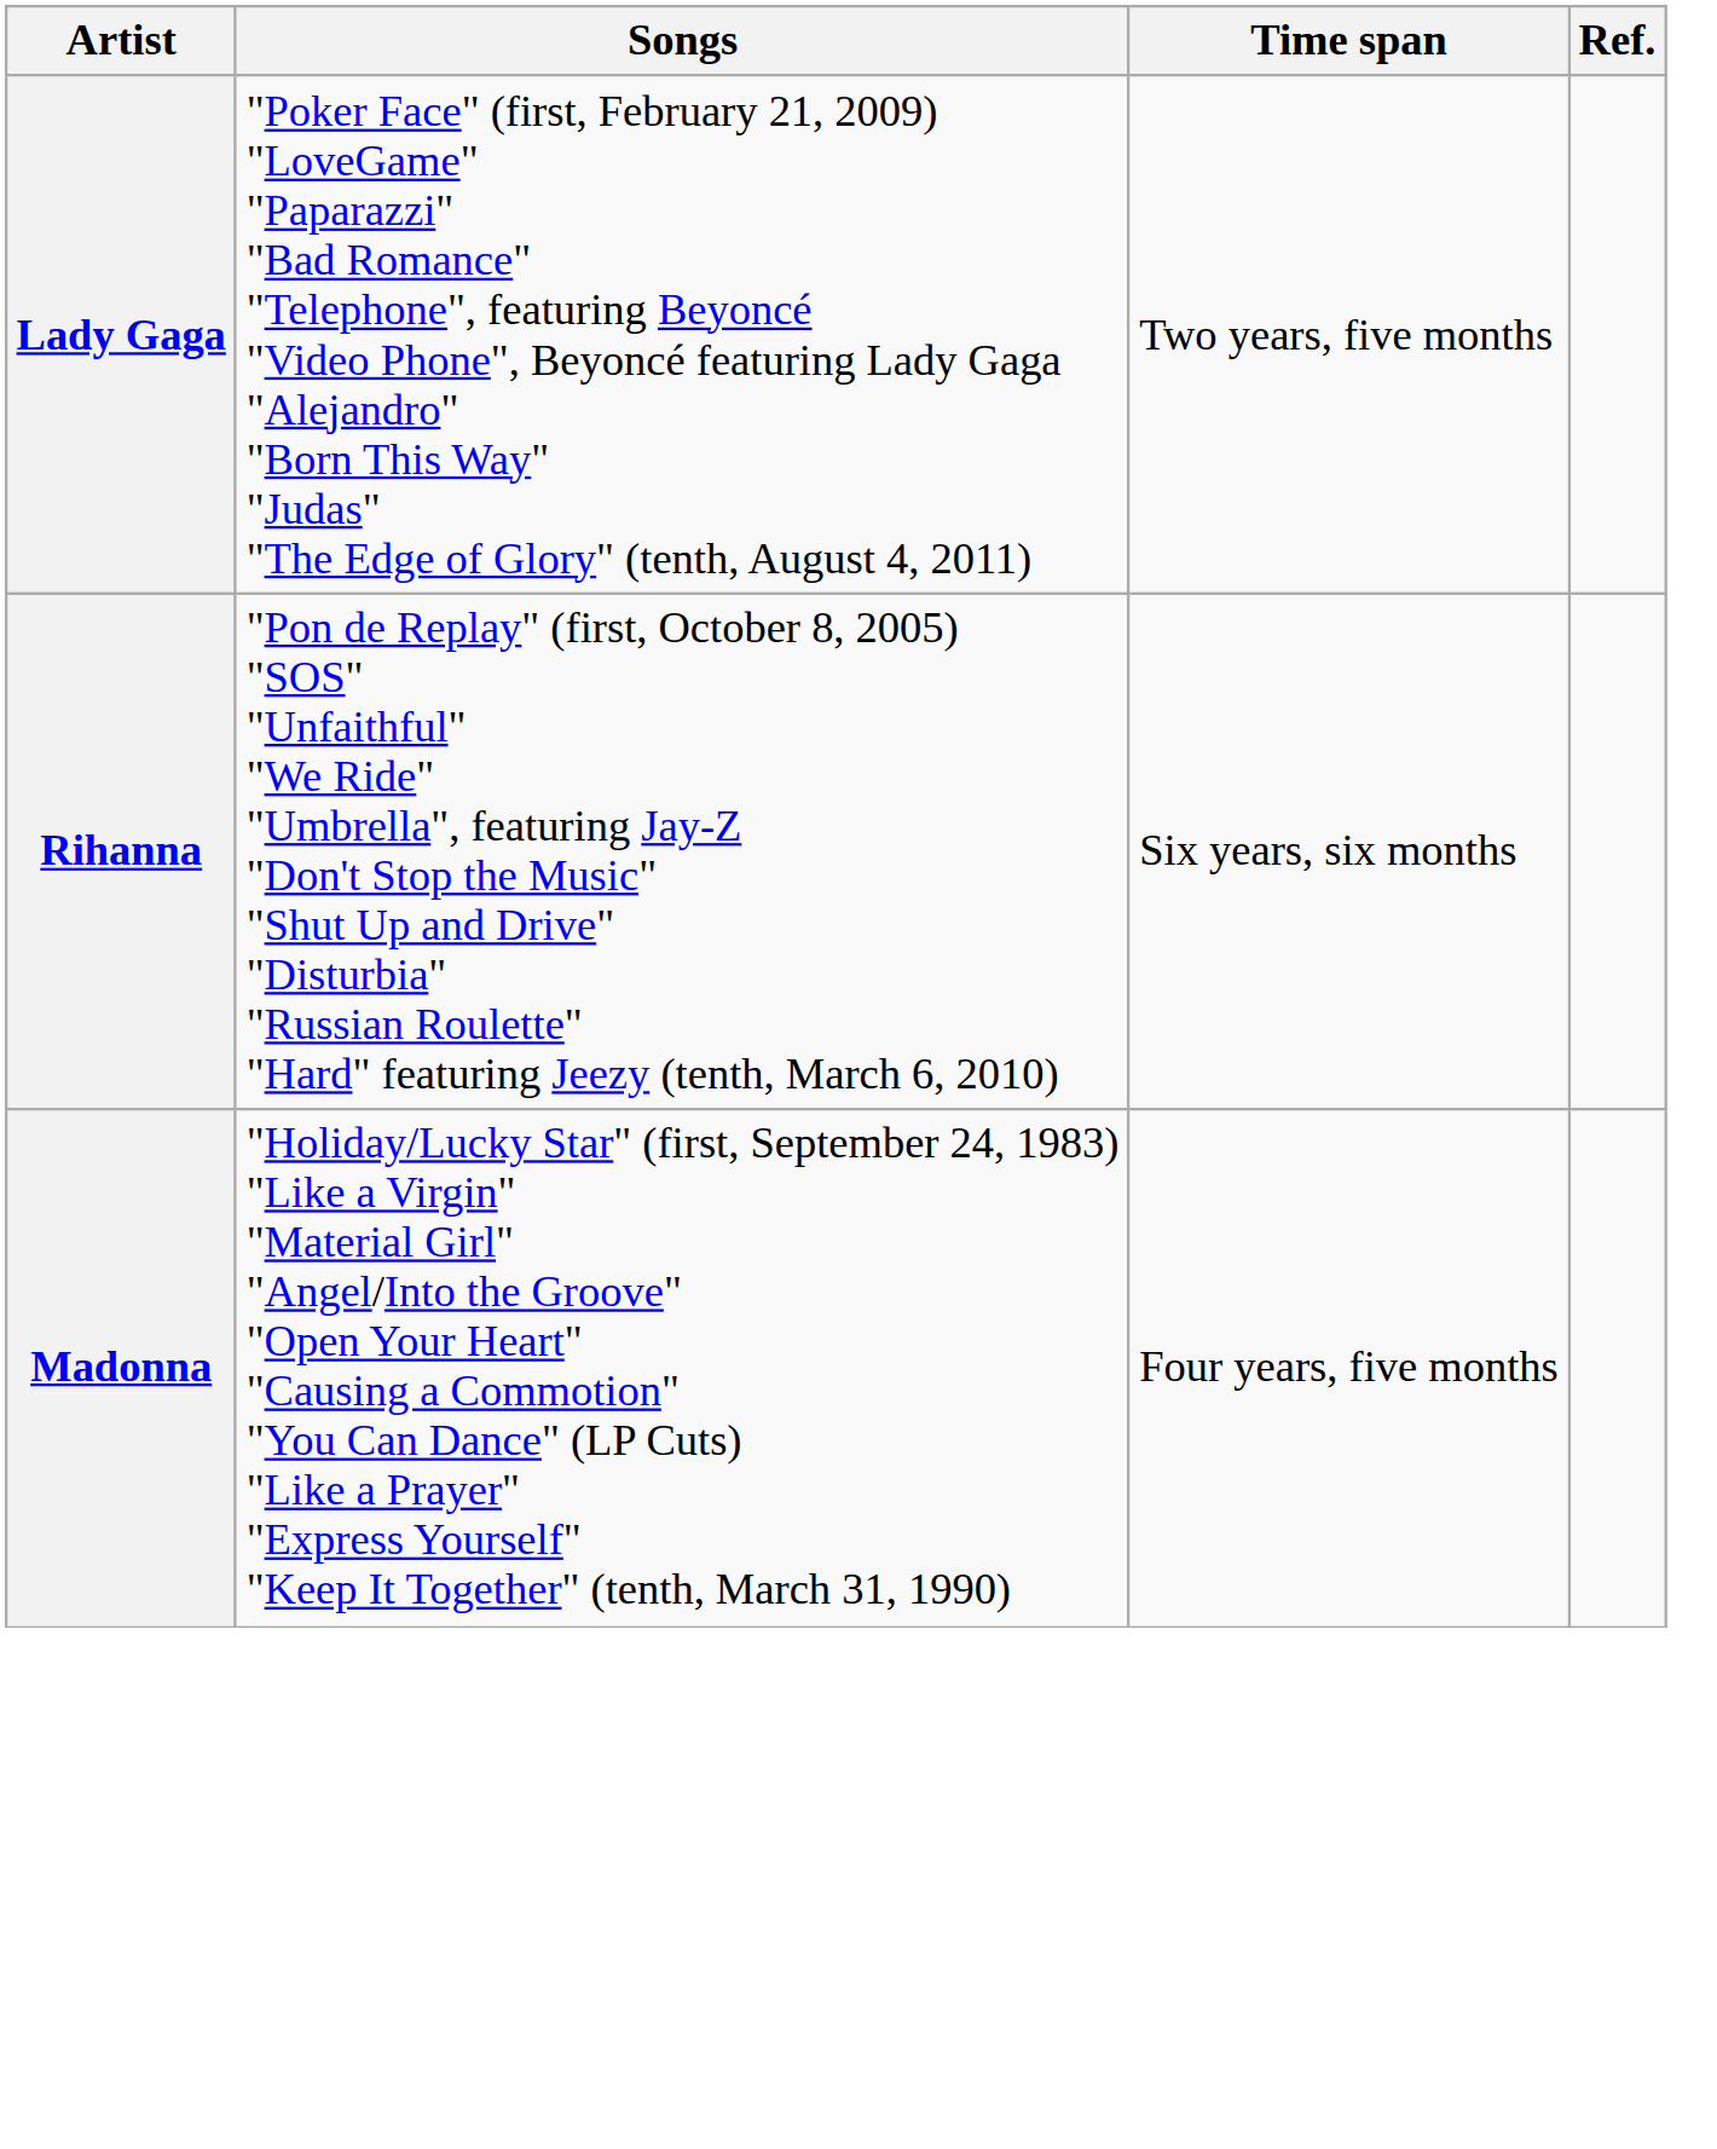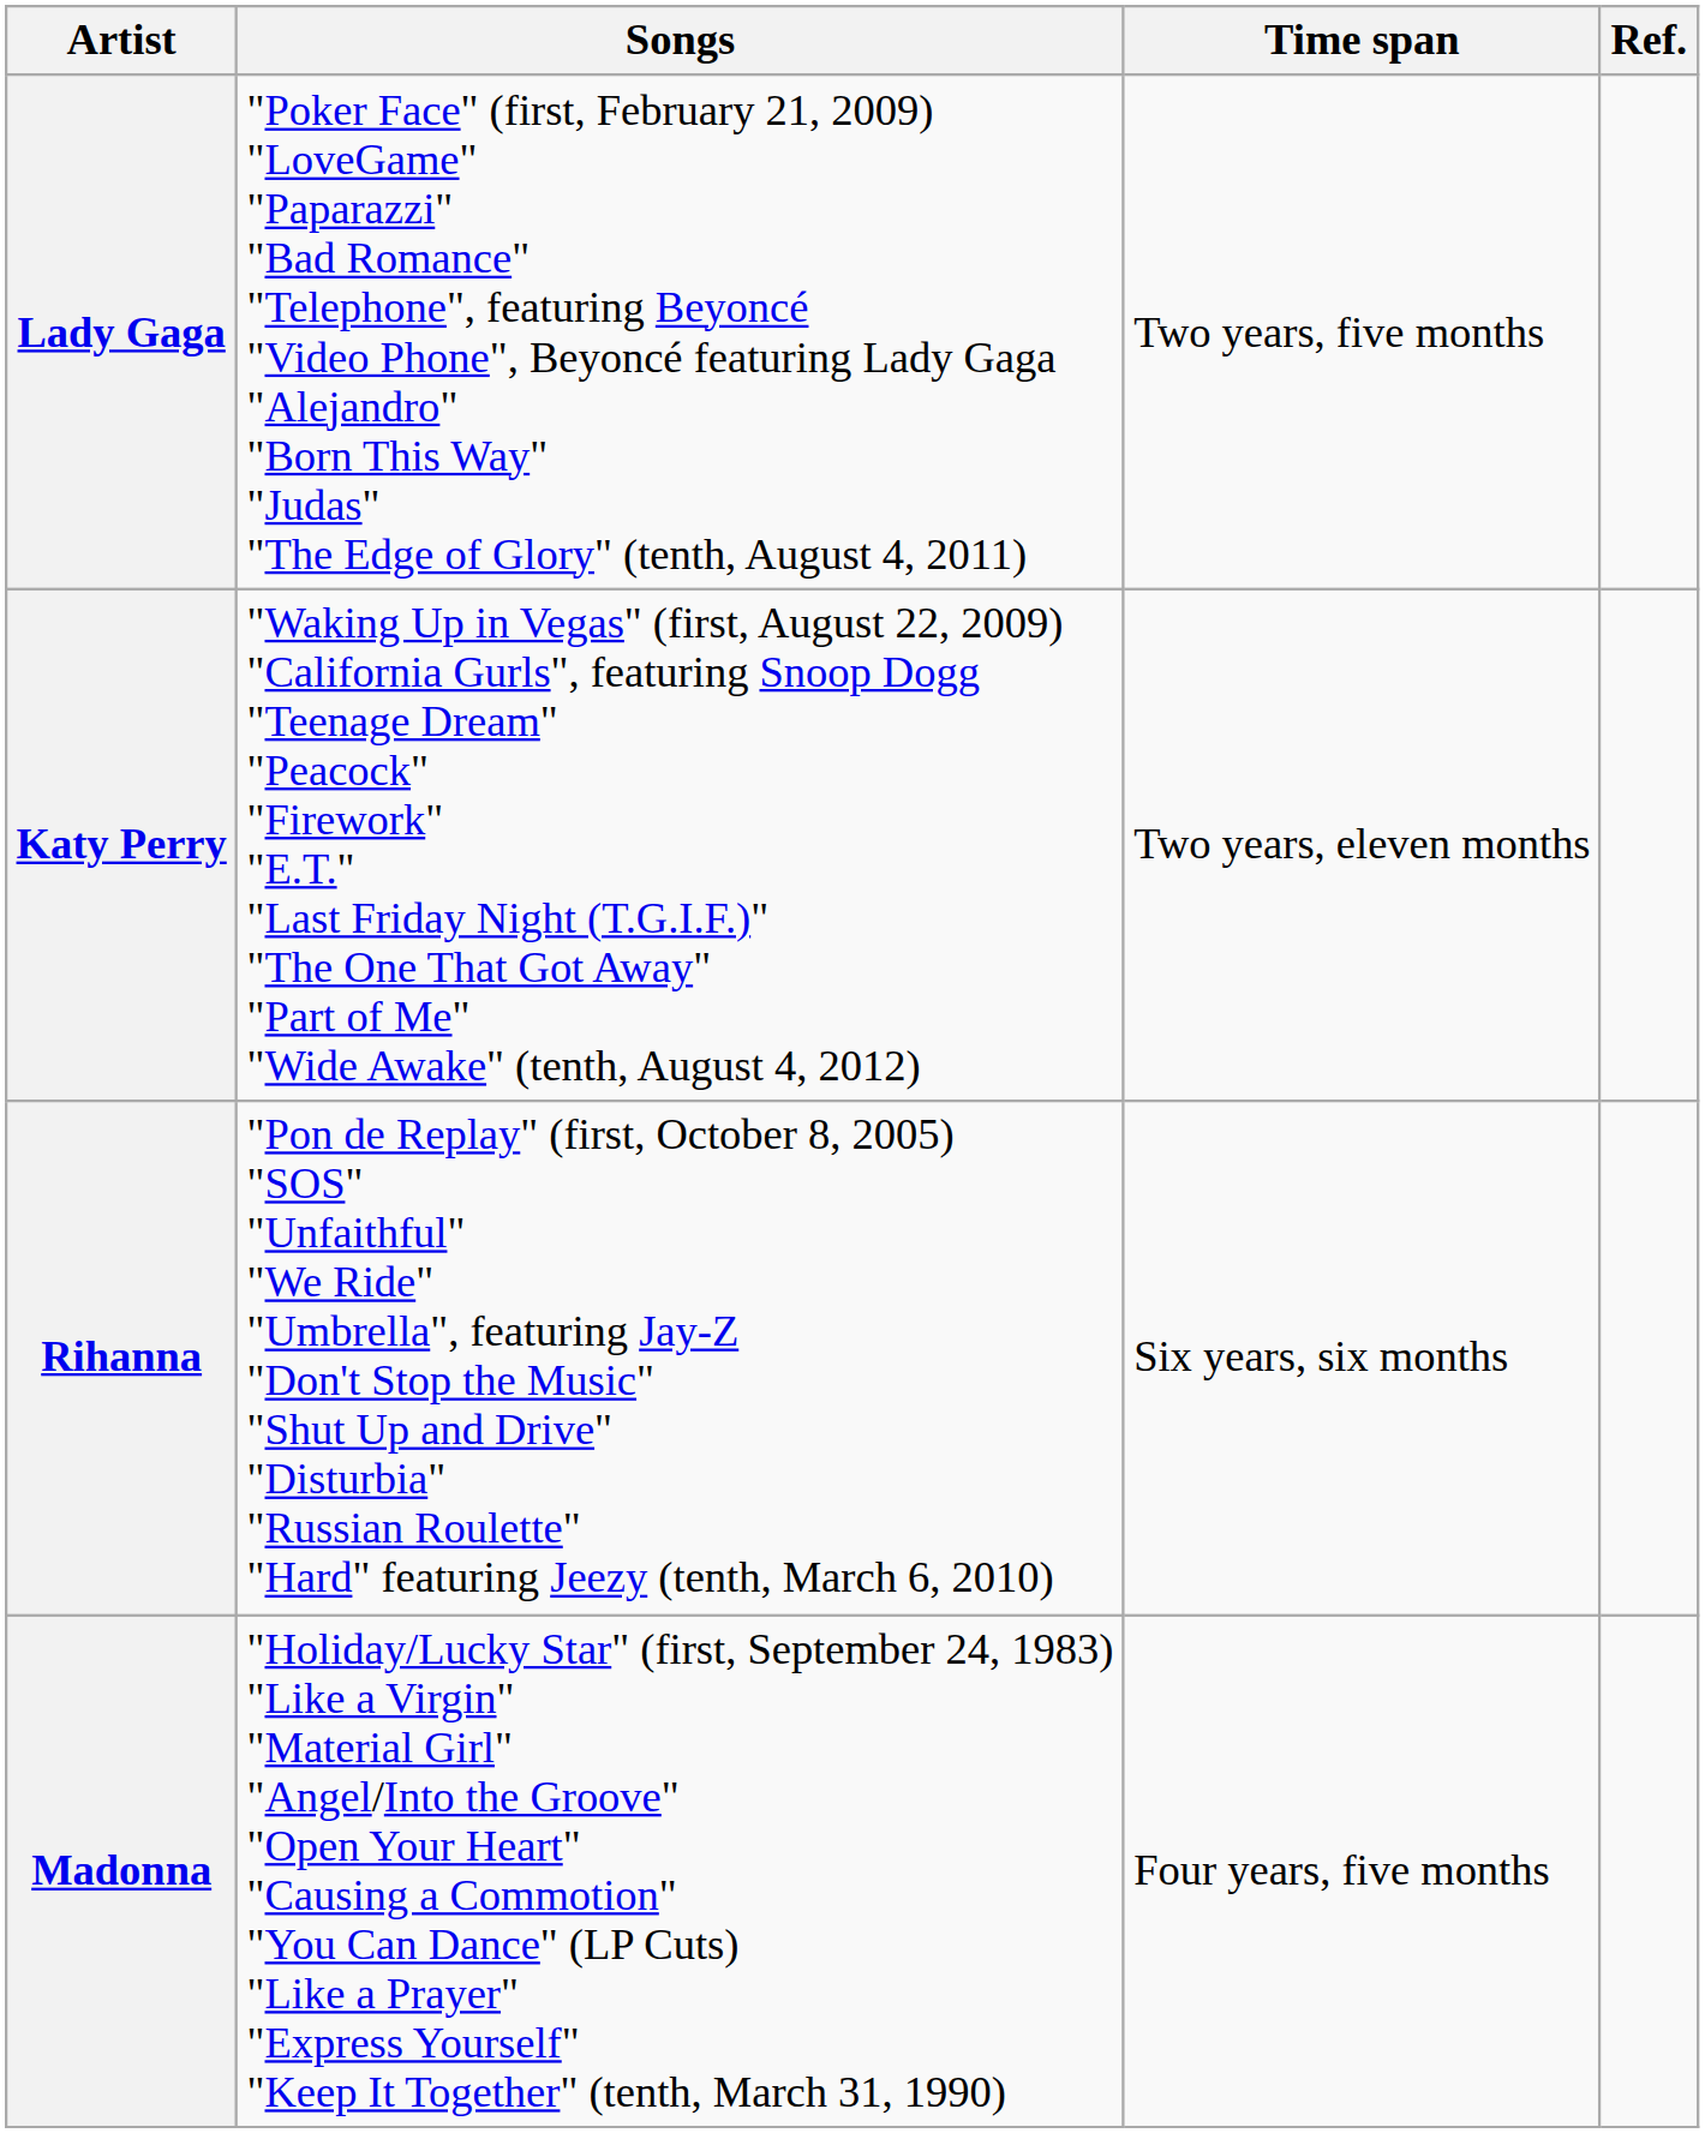+ row: Katy Perry | "Waking Up in Vegas" (first, August 22, 2009) "California Gurls", featuring Snoop Dogg "Teenage Dream" "Peacock" "Firework" "E.T." "Last Friday Night (T.G.I.F.)" "The One That Got Away" "Part of Me" "Wide Awake" (tenth, August 4, 2012) | Two years, eleven months
